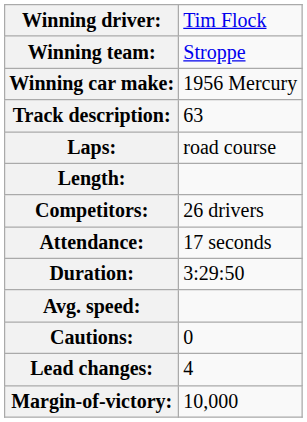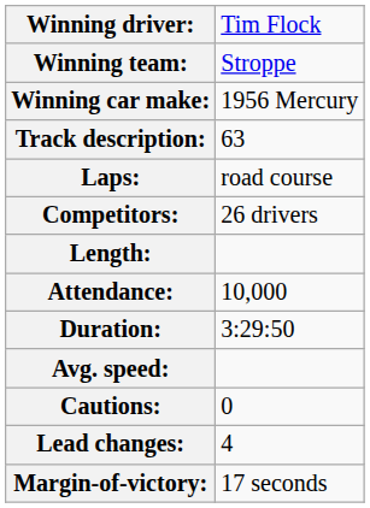rows swapped: Length: <-> Competitors:
Attendance: | column 2: 17 seconds -> 10,000
Margin-of-victory: | column 2: 10,000 -> 17 seconds
